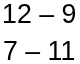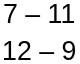rows swapped: 7 – 11 <-> 12 – 9
